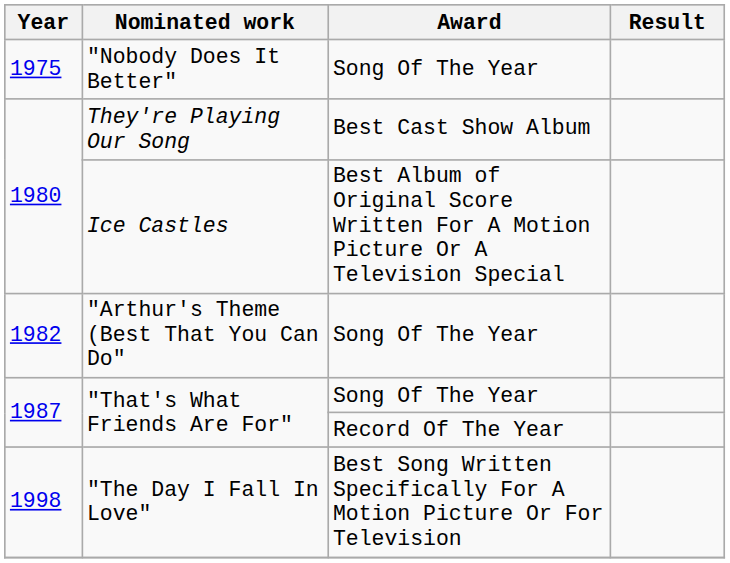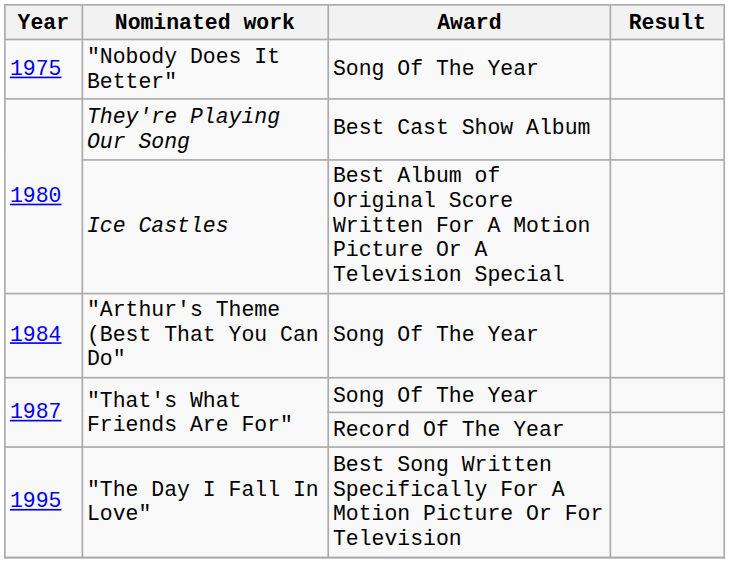"Arthur's Theme (Best That You Can Do" | Year: 1982 -> 1984
"The Day I Fall In Love" | Year: 1998 -> 1995
